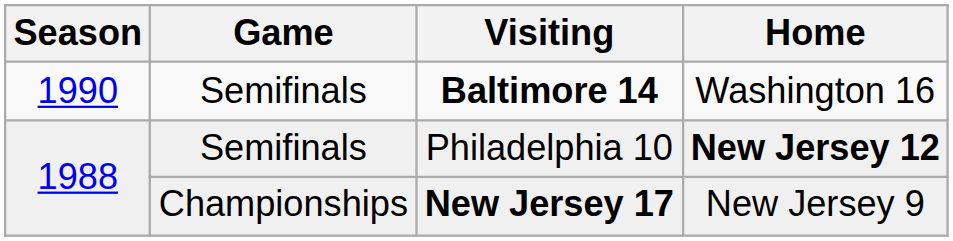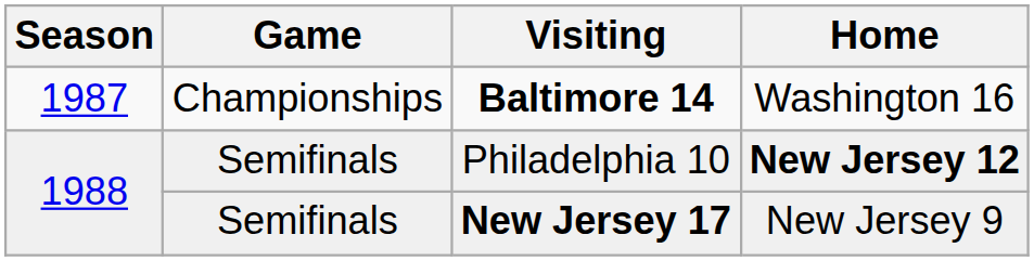Baltimore 14 | Season: 1990 -> 1987
Baltimore 14 | Game: Semifinals -> Championships
New Jersey 17 | Game: Championships -> Semifinals
